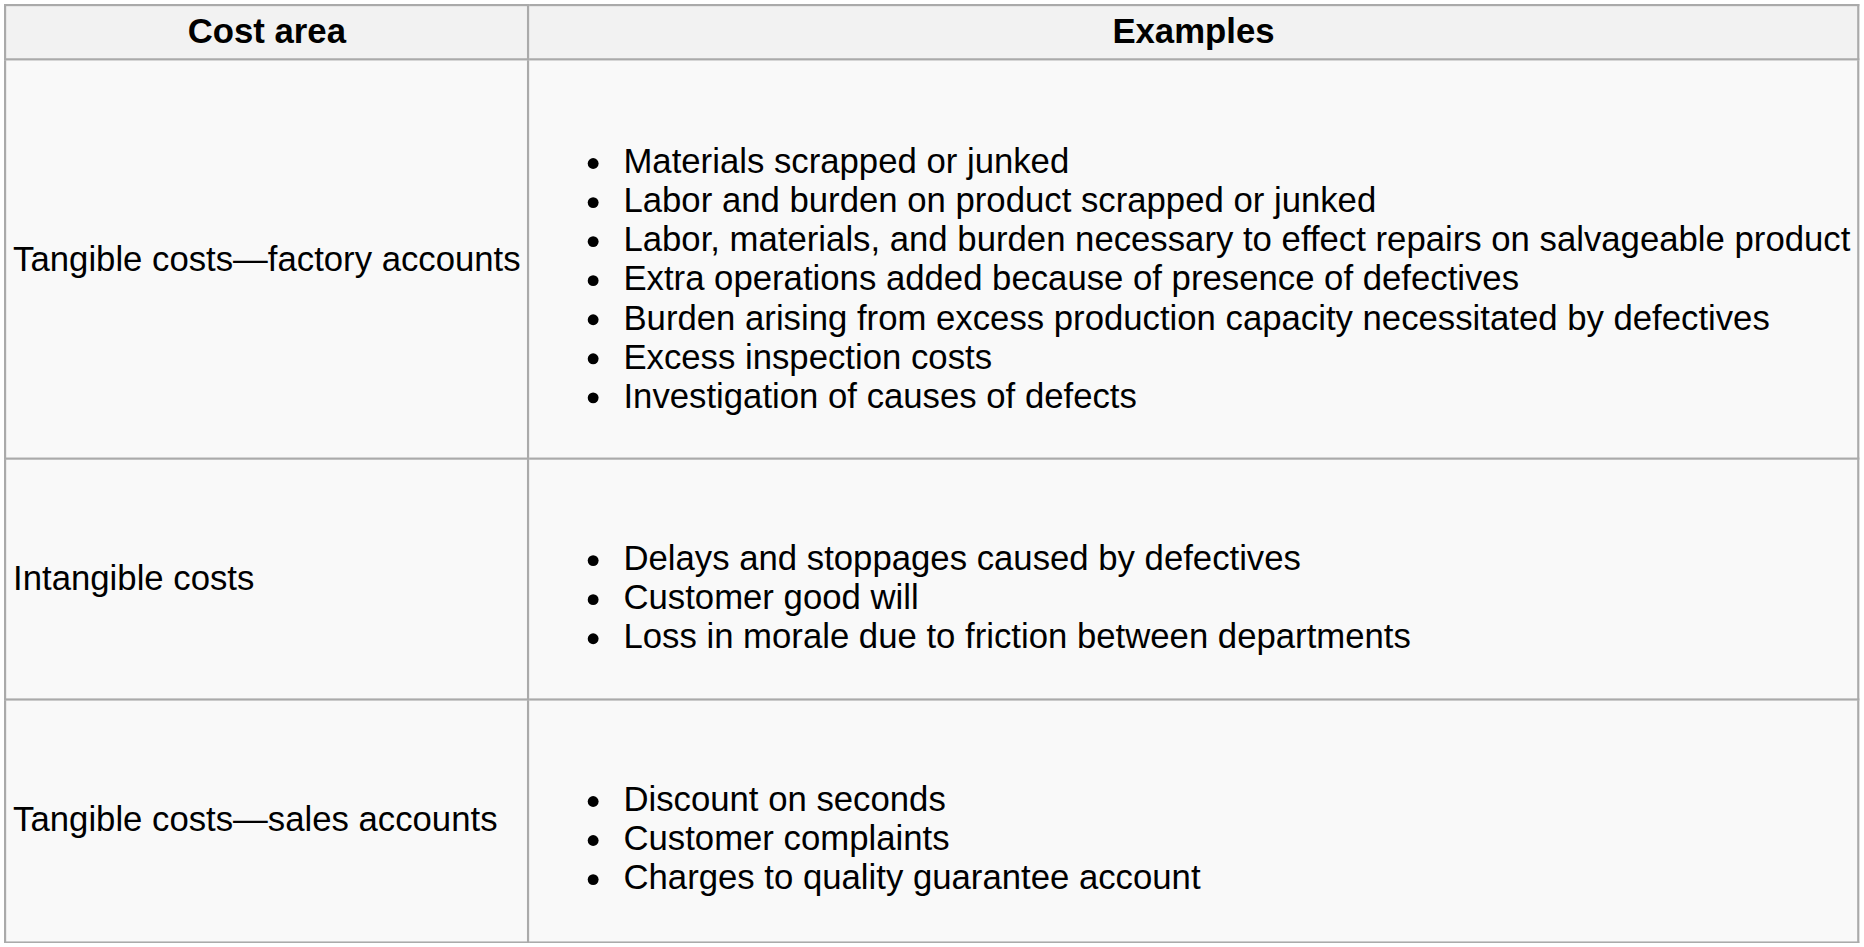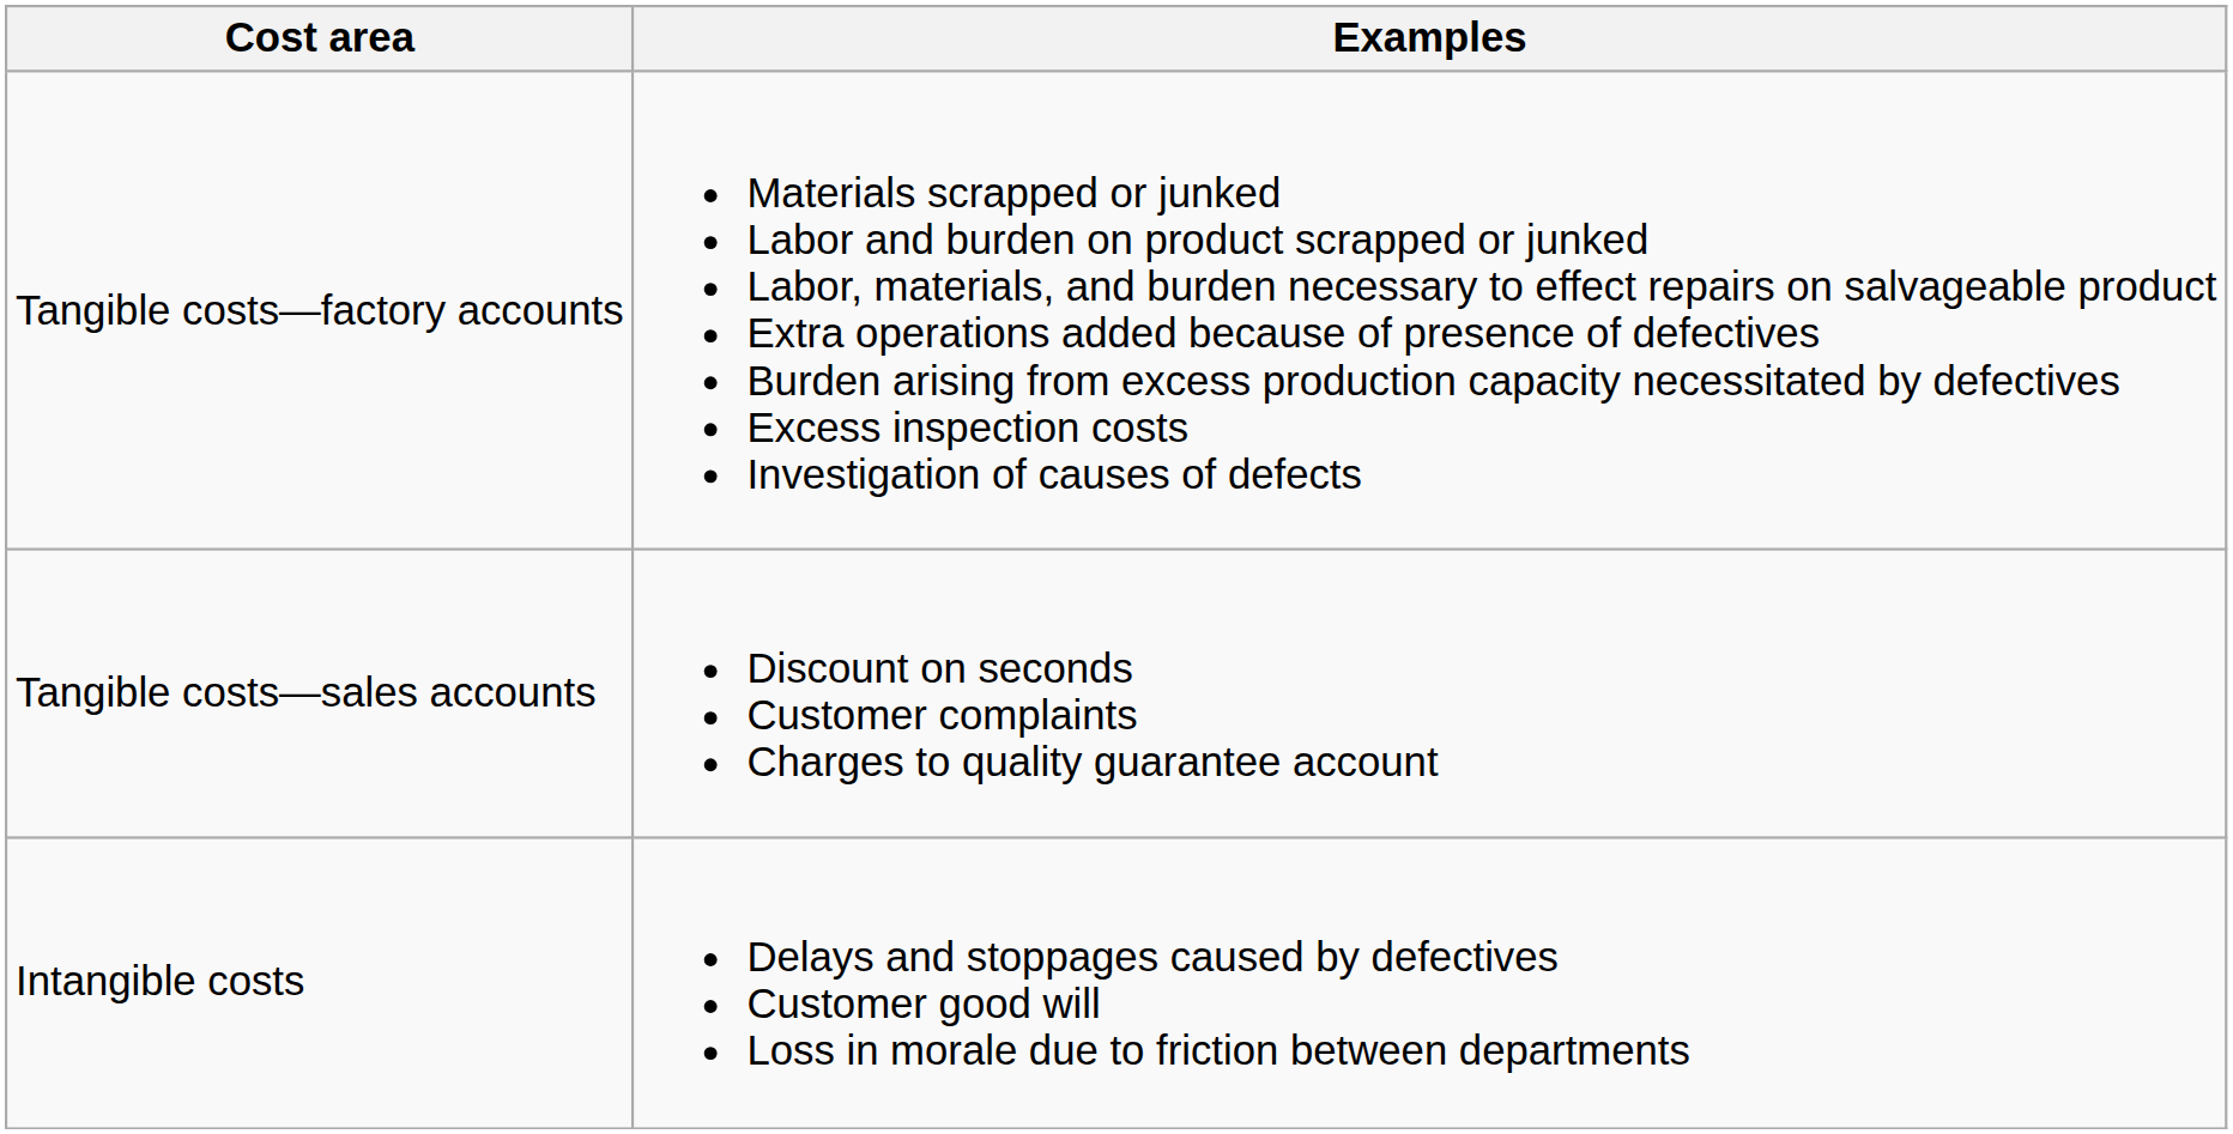rows swapped: Tangible costs—sales accounts <-> Intangible costs
